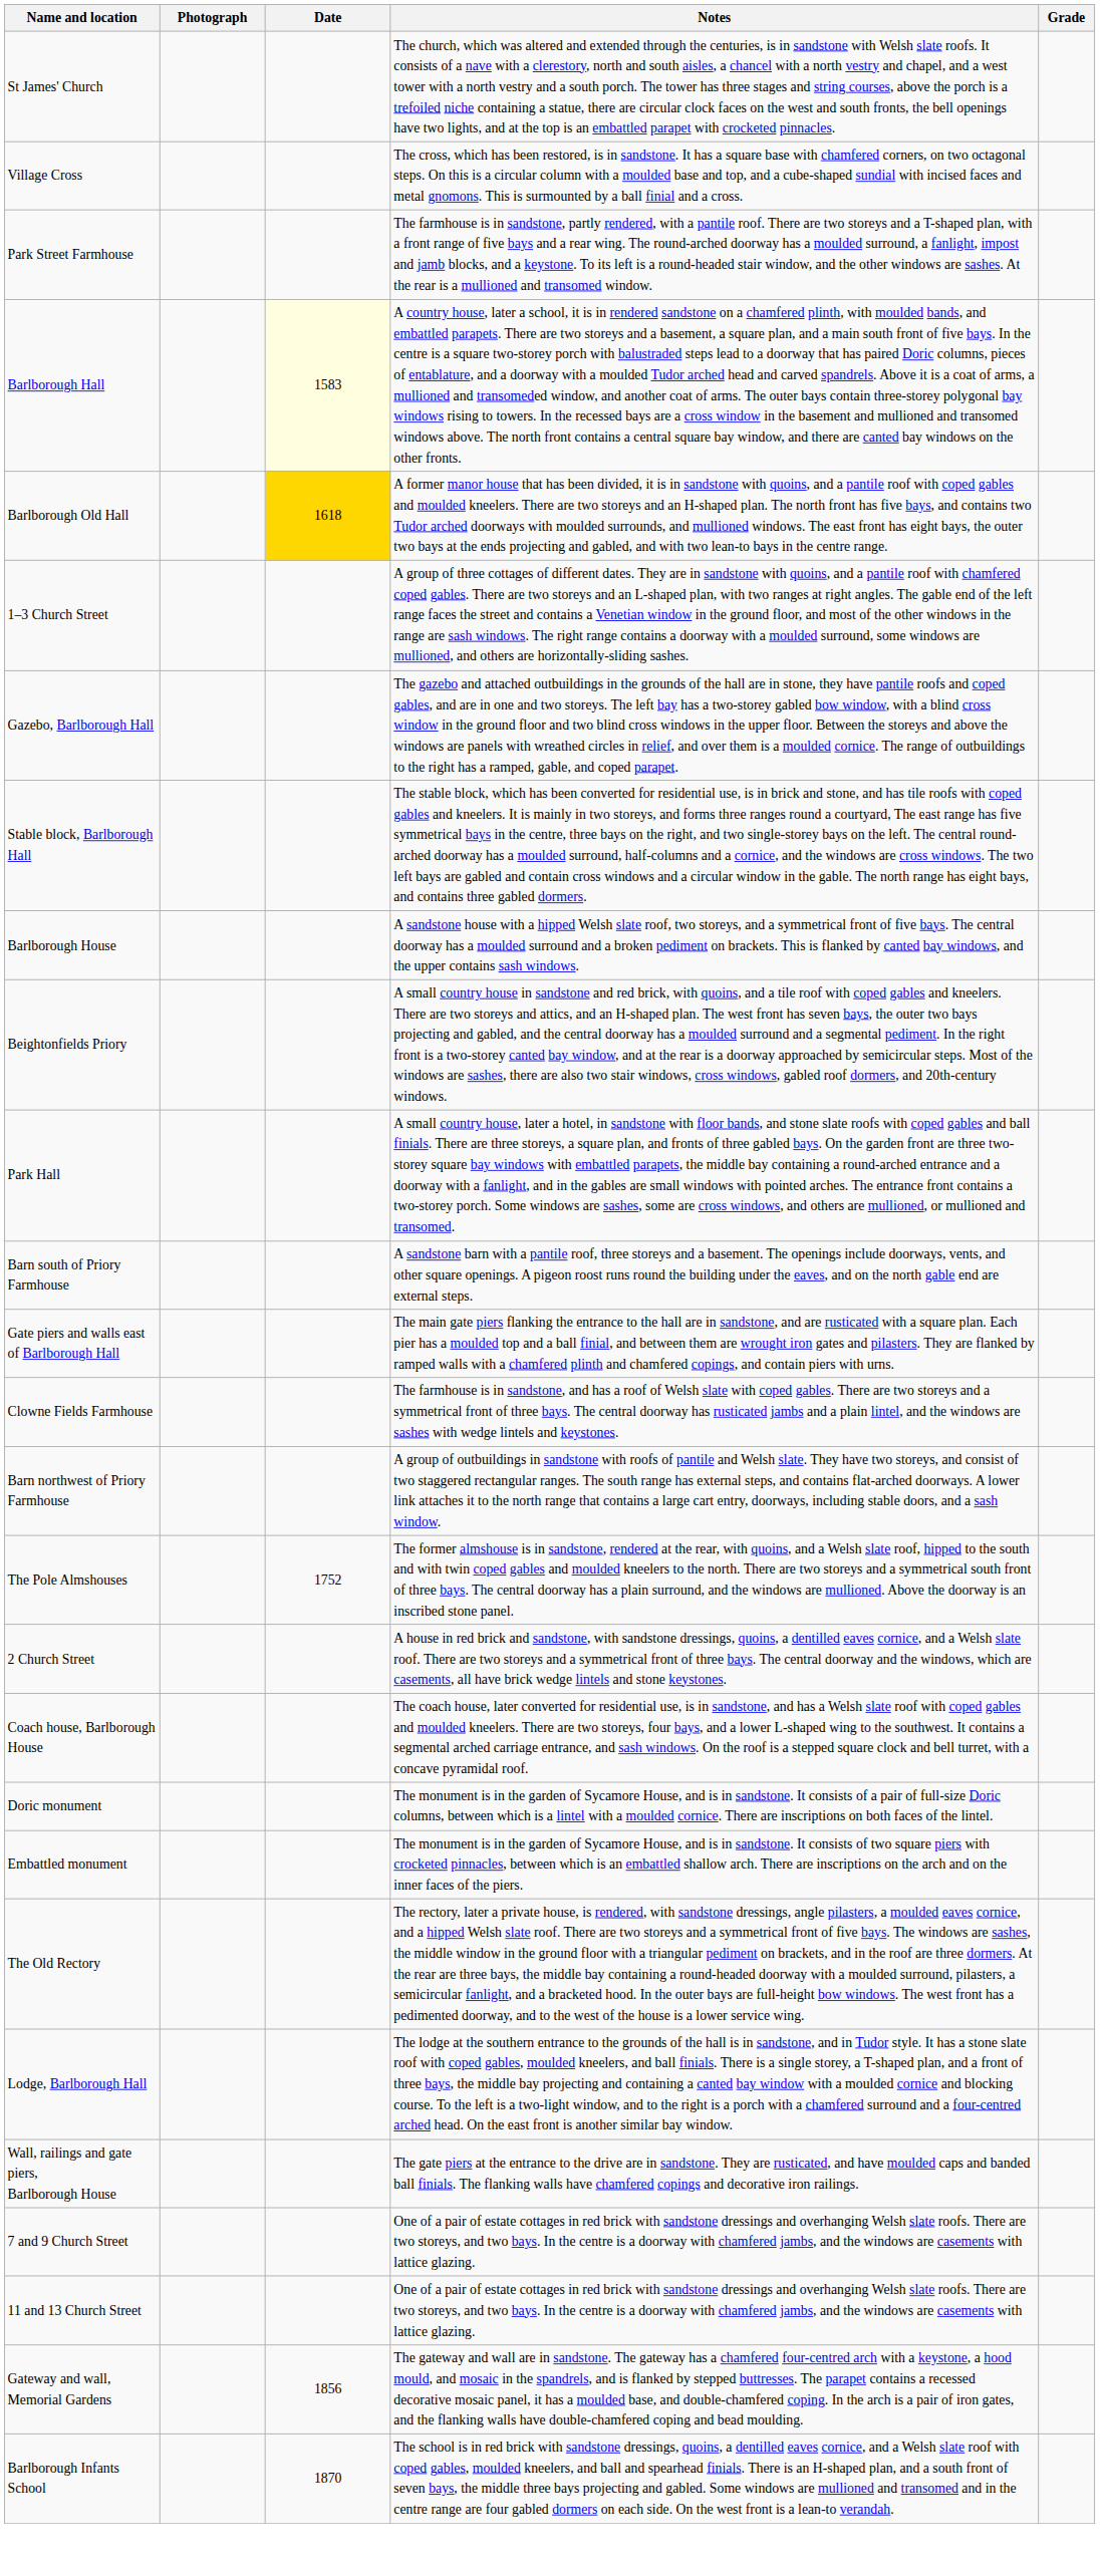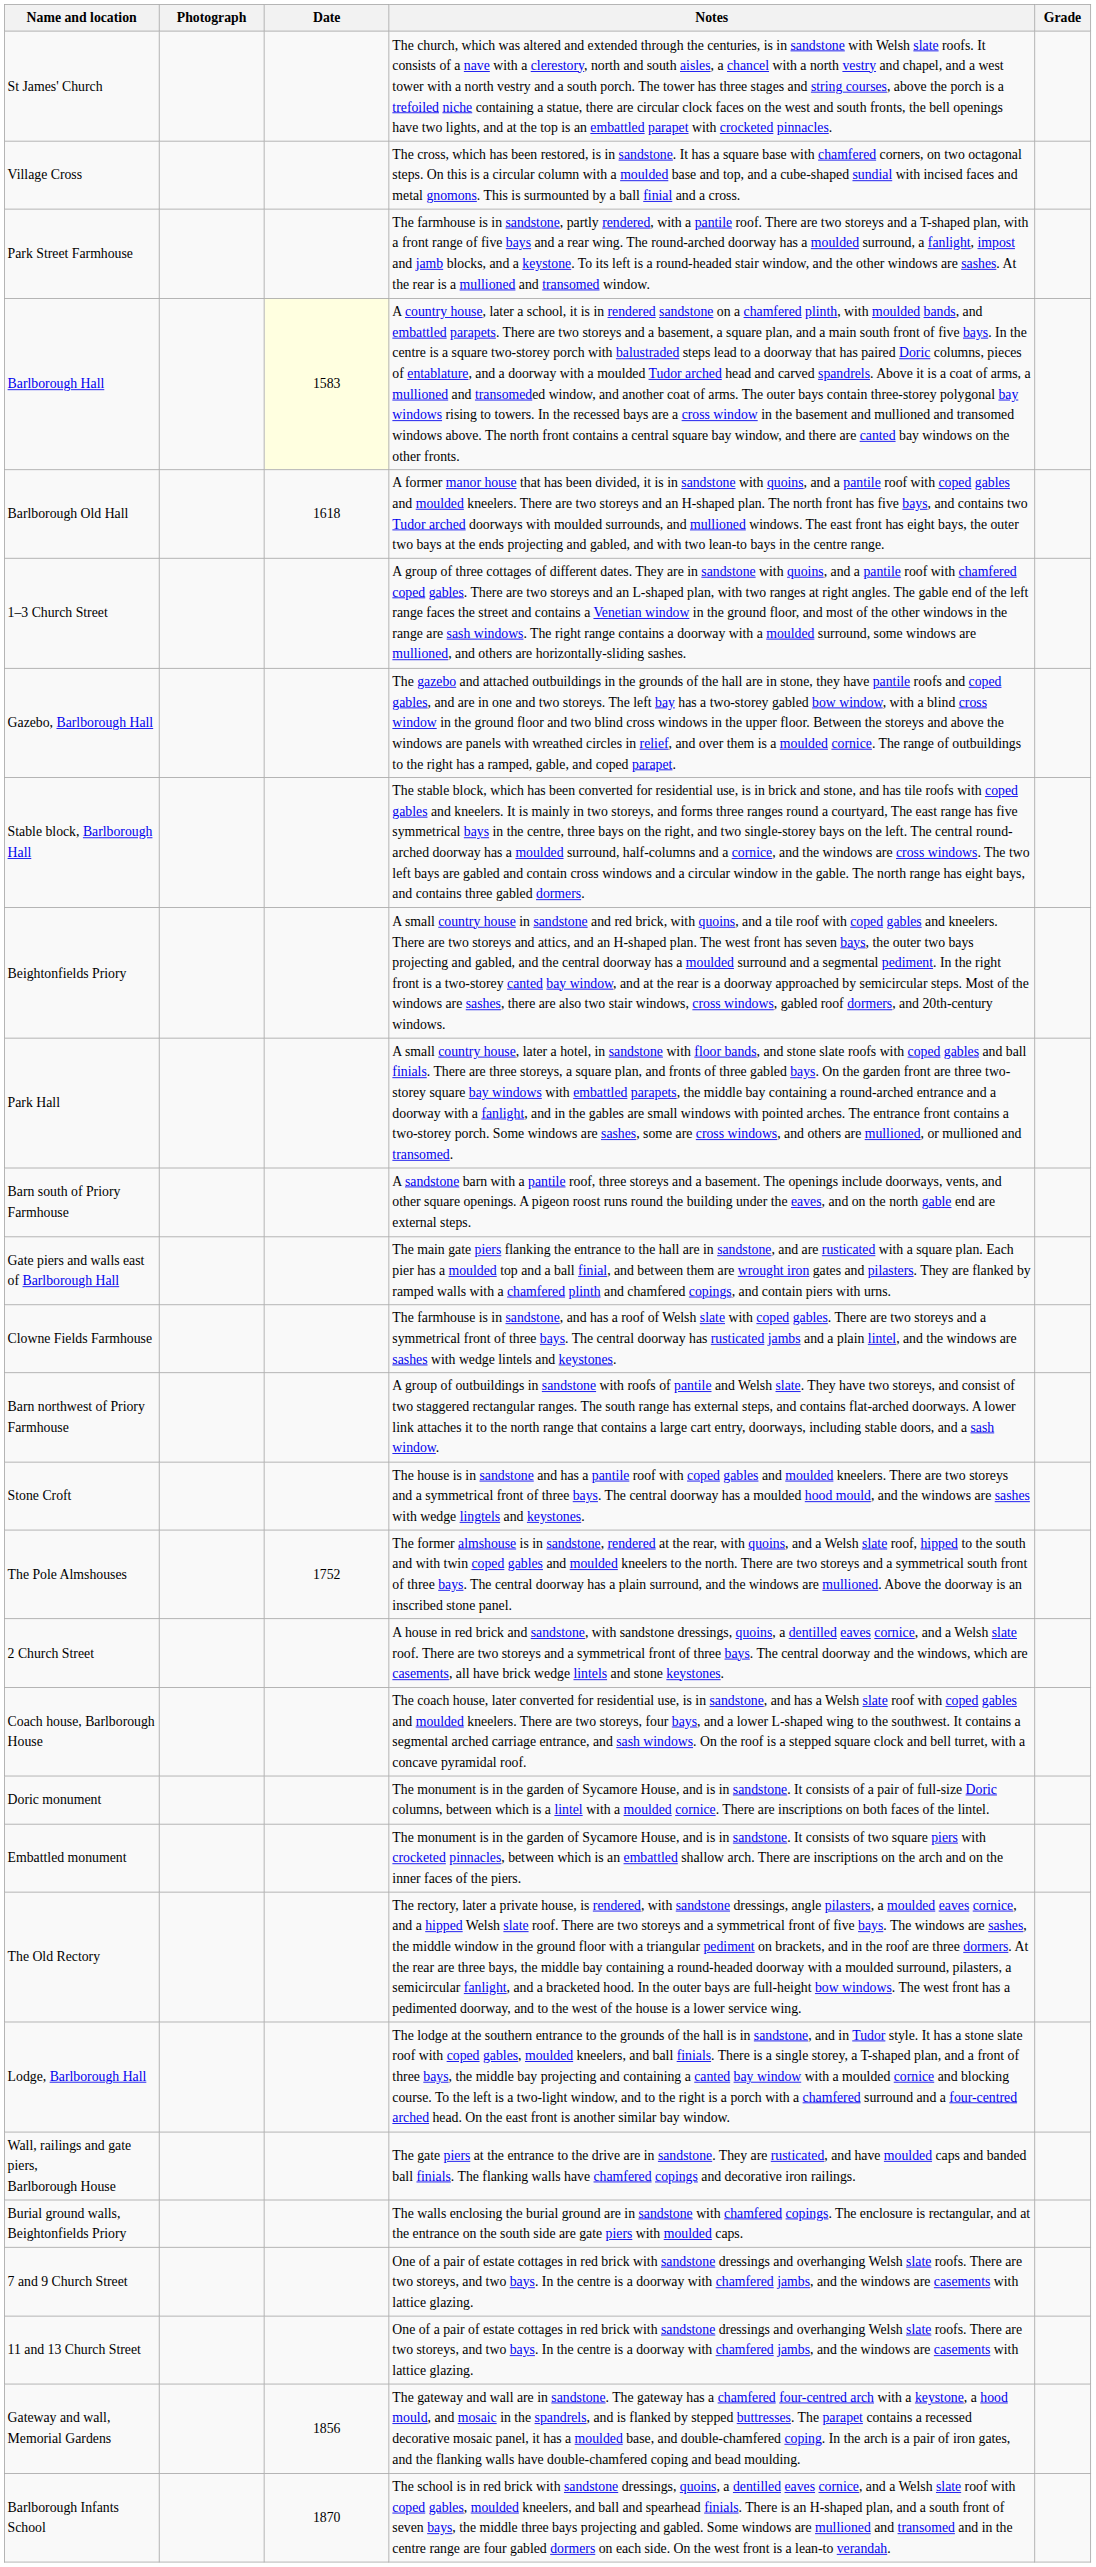Barlborough Old Hall | Date: gold background -> no background
- row: Barlborough House | A sandstone house with a hipped Welsh slate roof, two storeys, and a symmetrical front of five bays. The central doorway has a moulded surround and a broken pediment on brackets. This is flanked by canted bay windows, and the upper contains sash windows.
+ row: Stone Croft | The house is in sandstone and has a pantile roof with coped gables and moulded kneelers. There are two storeys and a symmetrical front of three bays. The central doorway has a moulded hood mould, and the windows are sashes with wedge lingtels and keystones.
+ row: Burial ground walls, Beightonfields Priory | The walls enclosing the burial ground are in sandstone with chamfered copings. The enclosure is rectangular, and at the entrance on the south side are gate piers with moulded caps.
